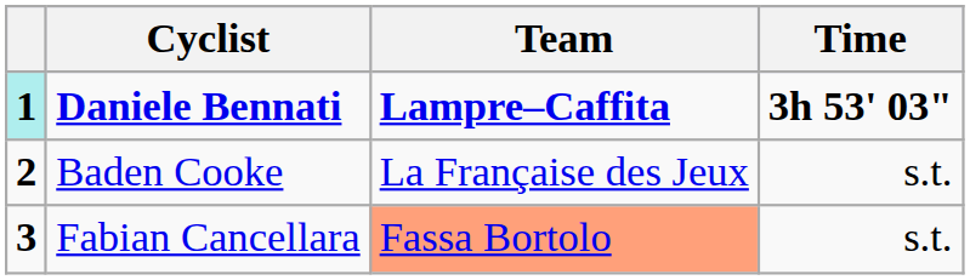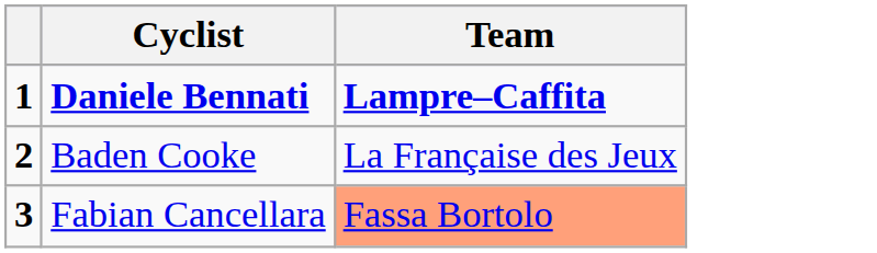- column: Time | 3h 53' 03" | s.t. | s.t.
Daniele Bennati | column 1: paleturquoise background -> no background
